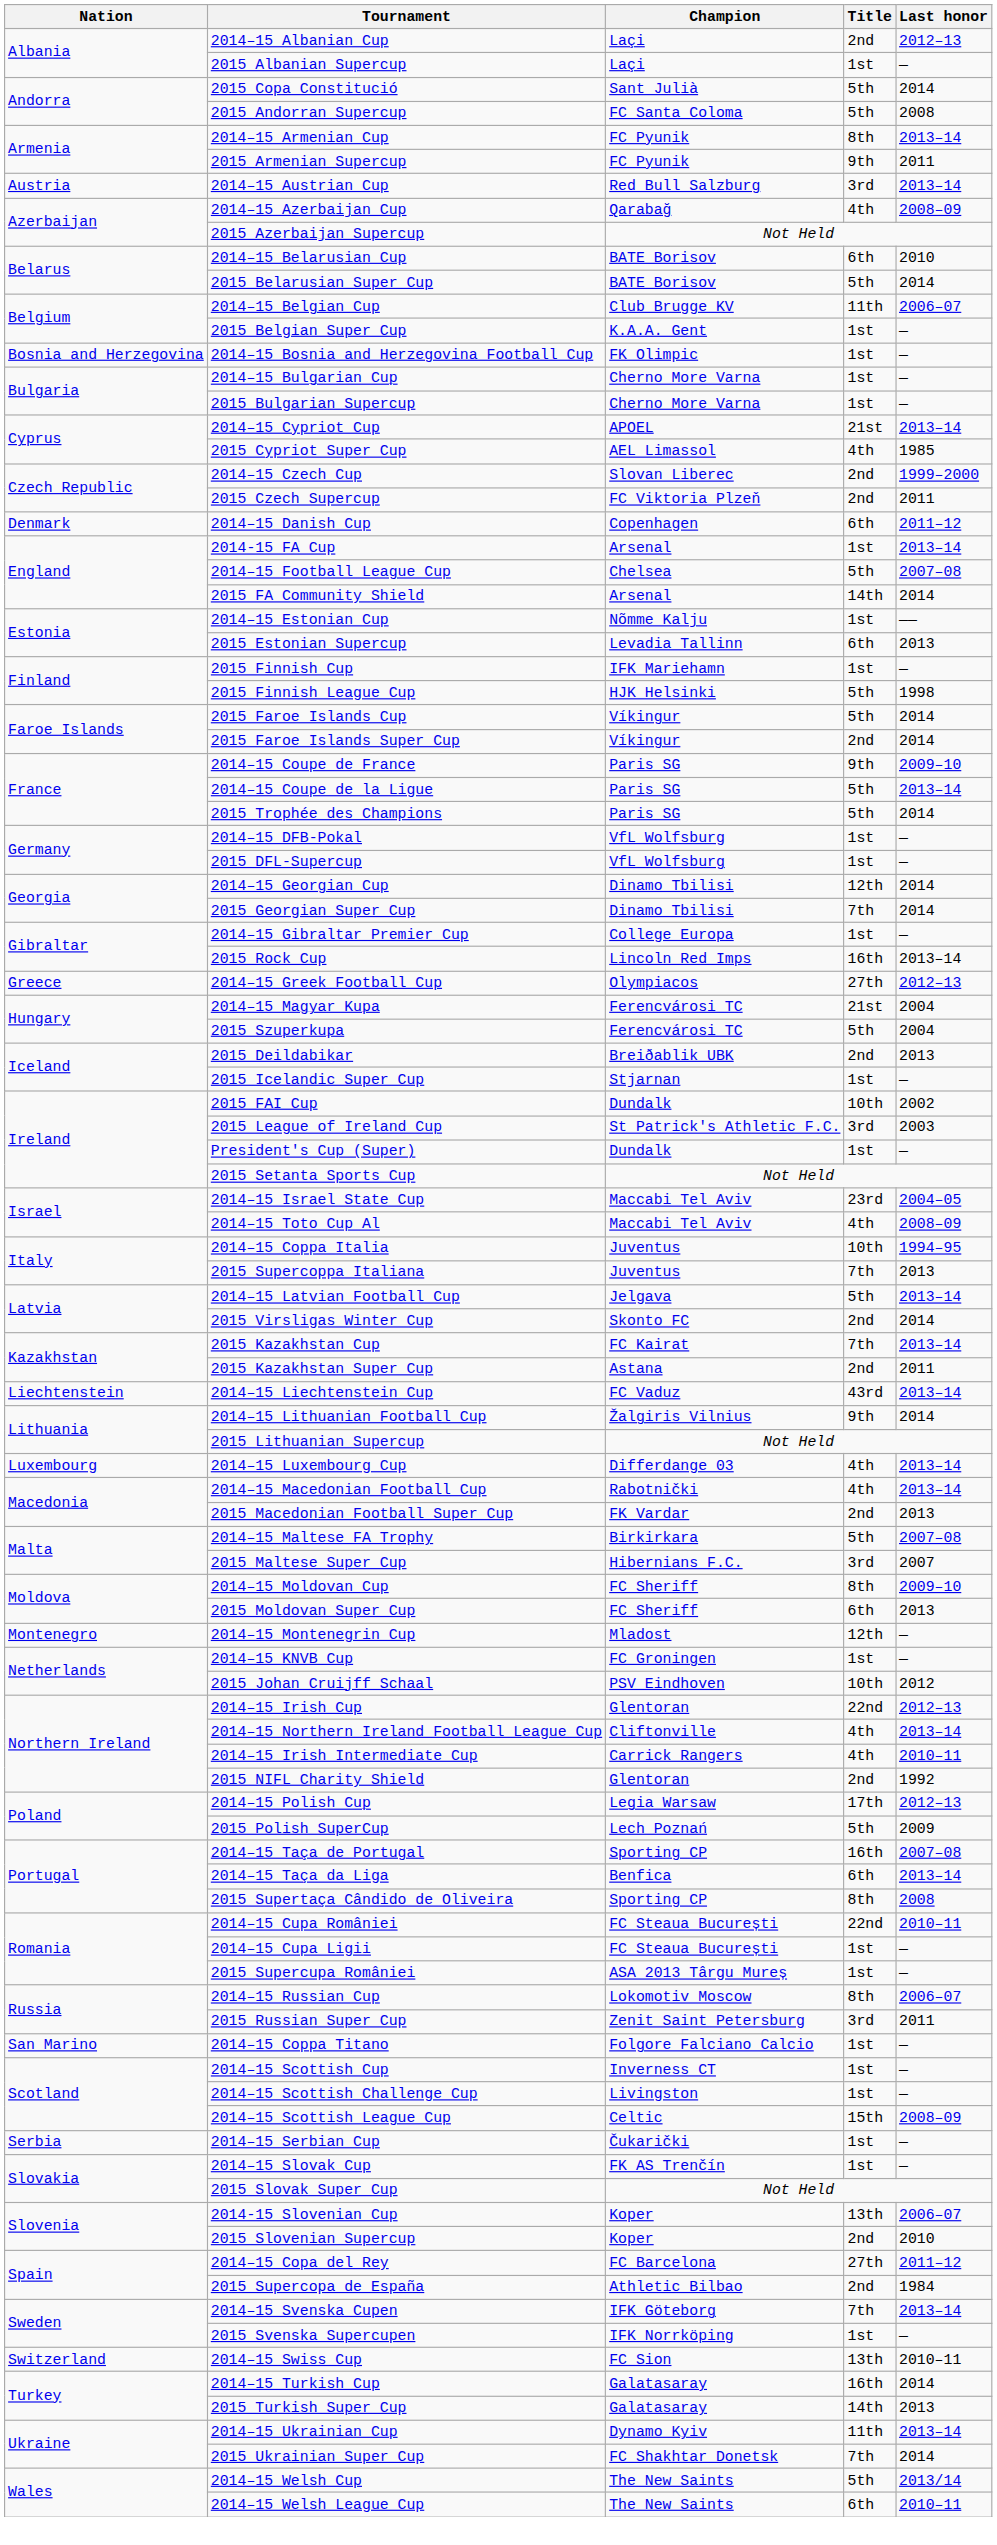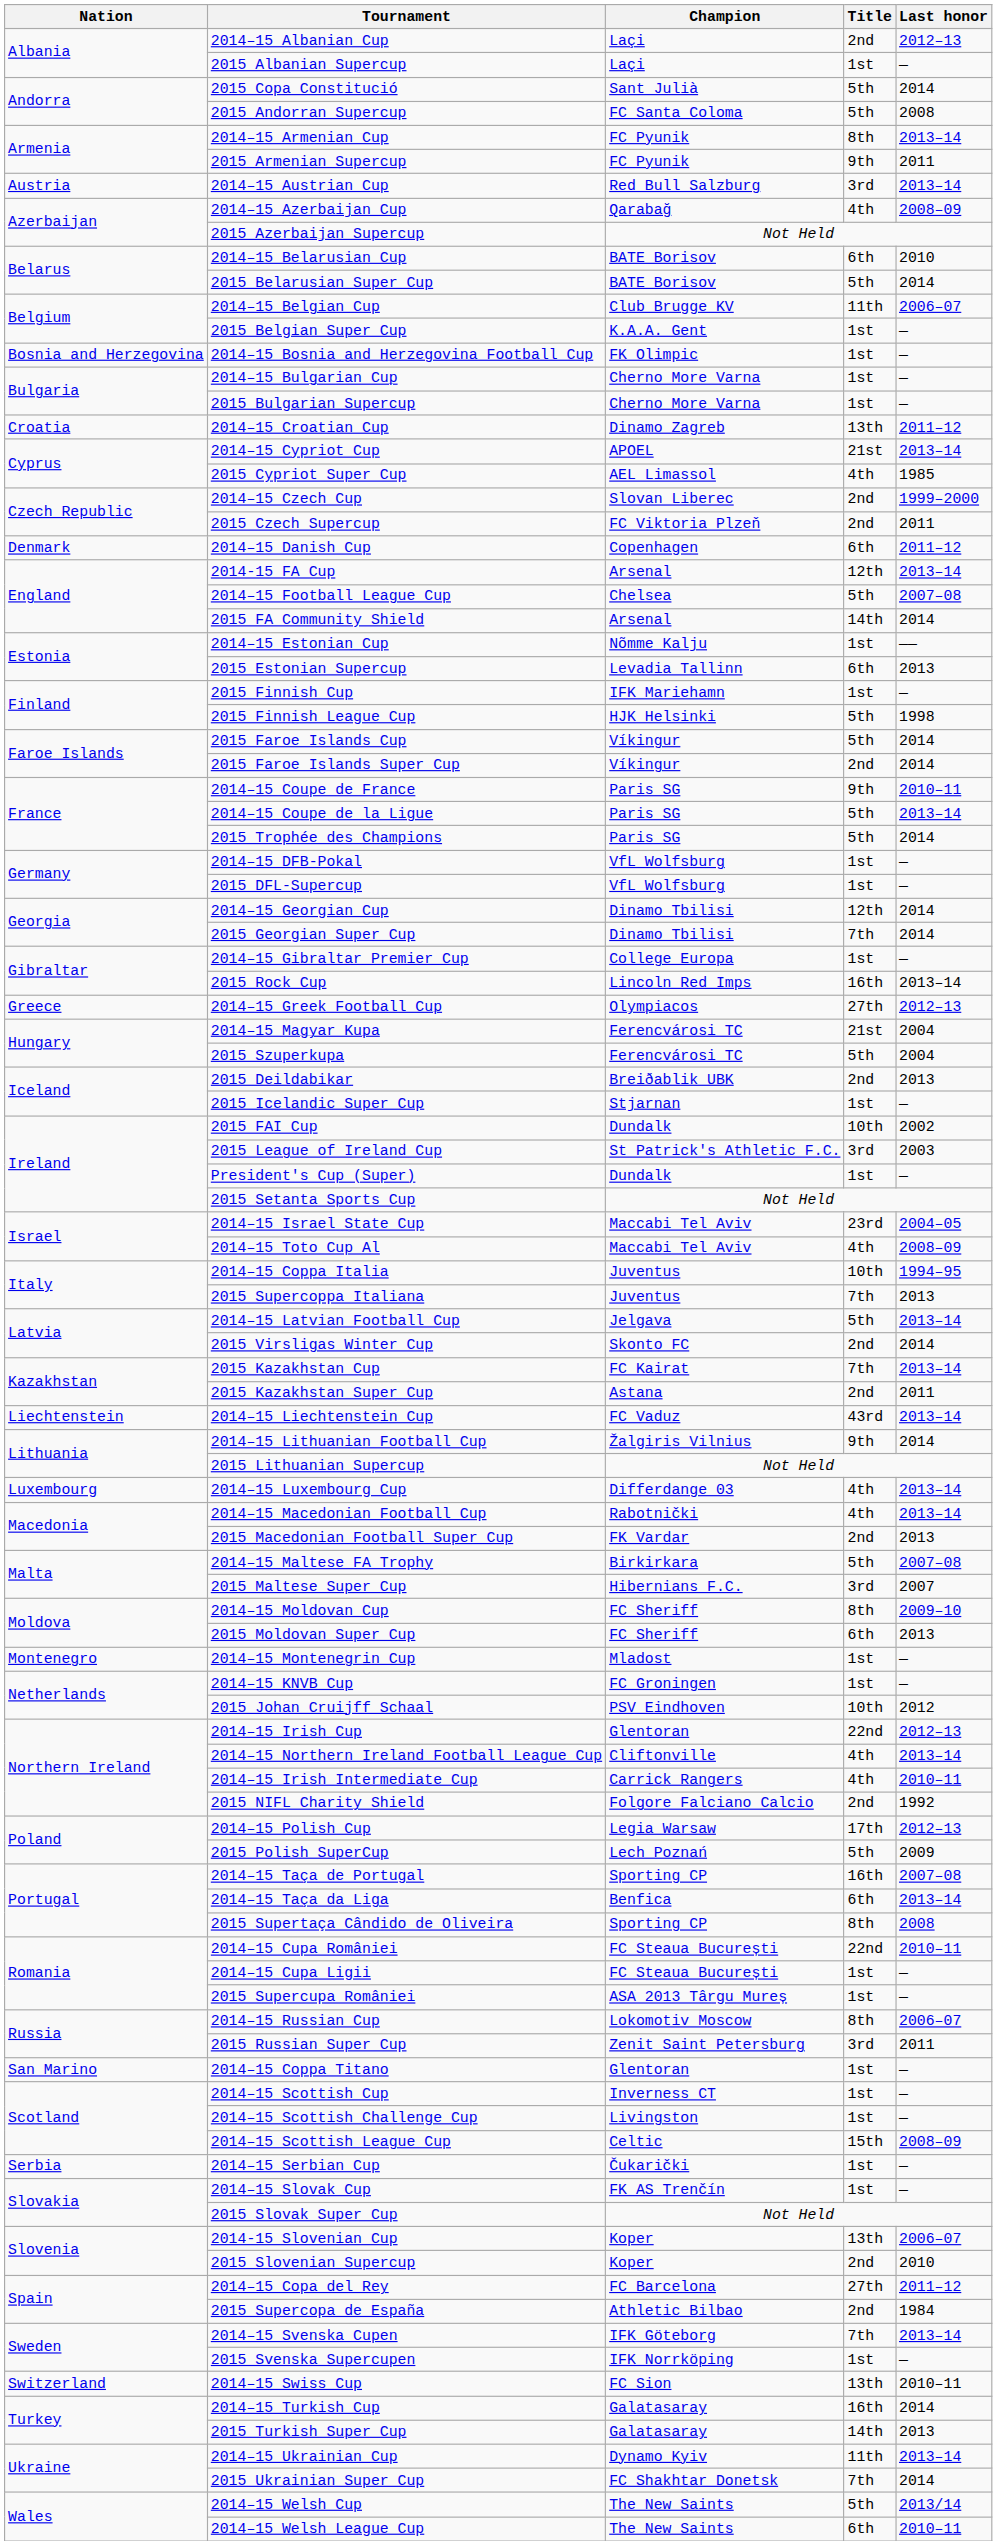+ row: Croatia | 2014–15 Croatian Cup | Dinamo Zagreb | 13th | 2011–12
2014-15 FA Cup | Title: 1st -> 12th
2014–15 Coupe de France | Last honor: 2009–10 -> 2010–11
2014–15 Montenegrin Cup | Title: 12th -> 1st
2015 NIFL Charity Shield | Champion: Glentoran -> Folgore Falciano Calcio
2014–15 Coppa Titano | Champion: Folgore Falciano Calcio -> Glentoran
